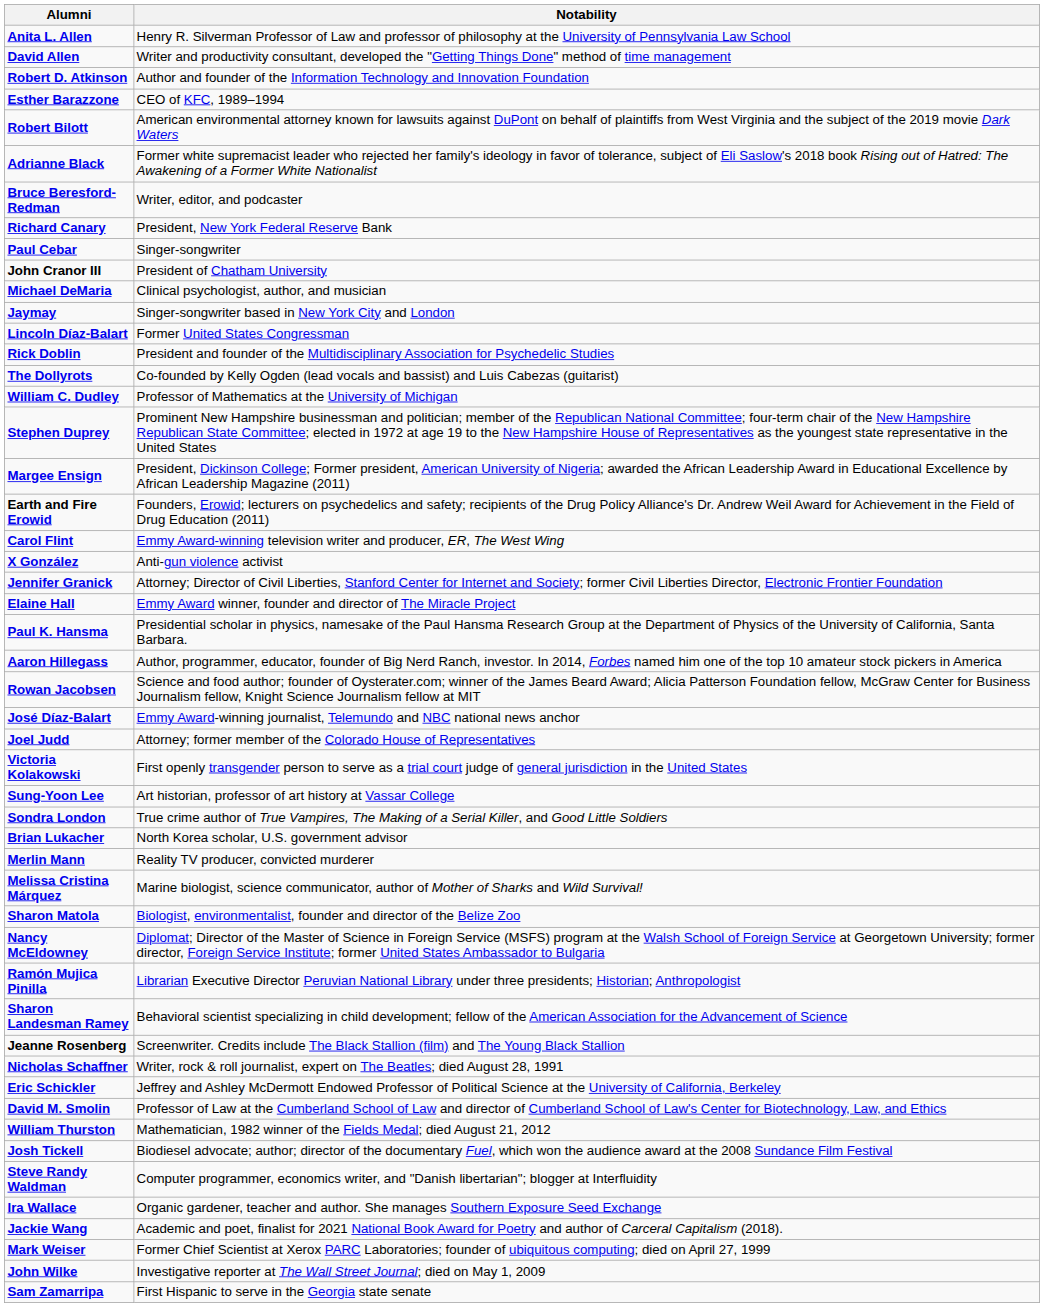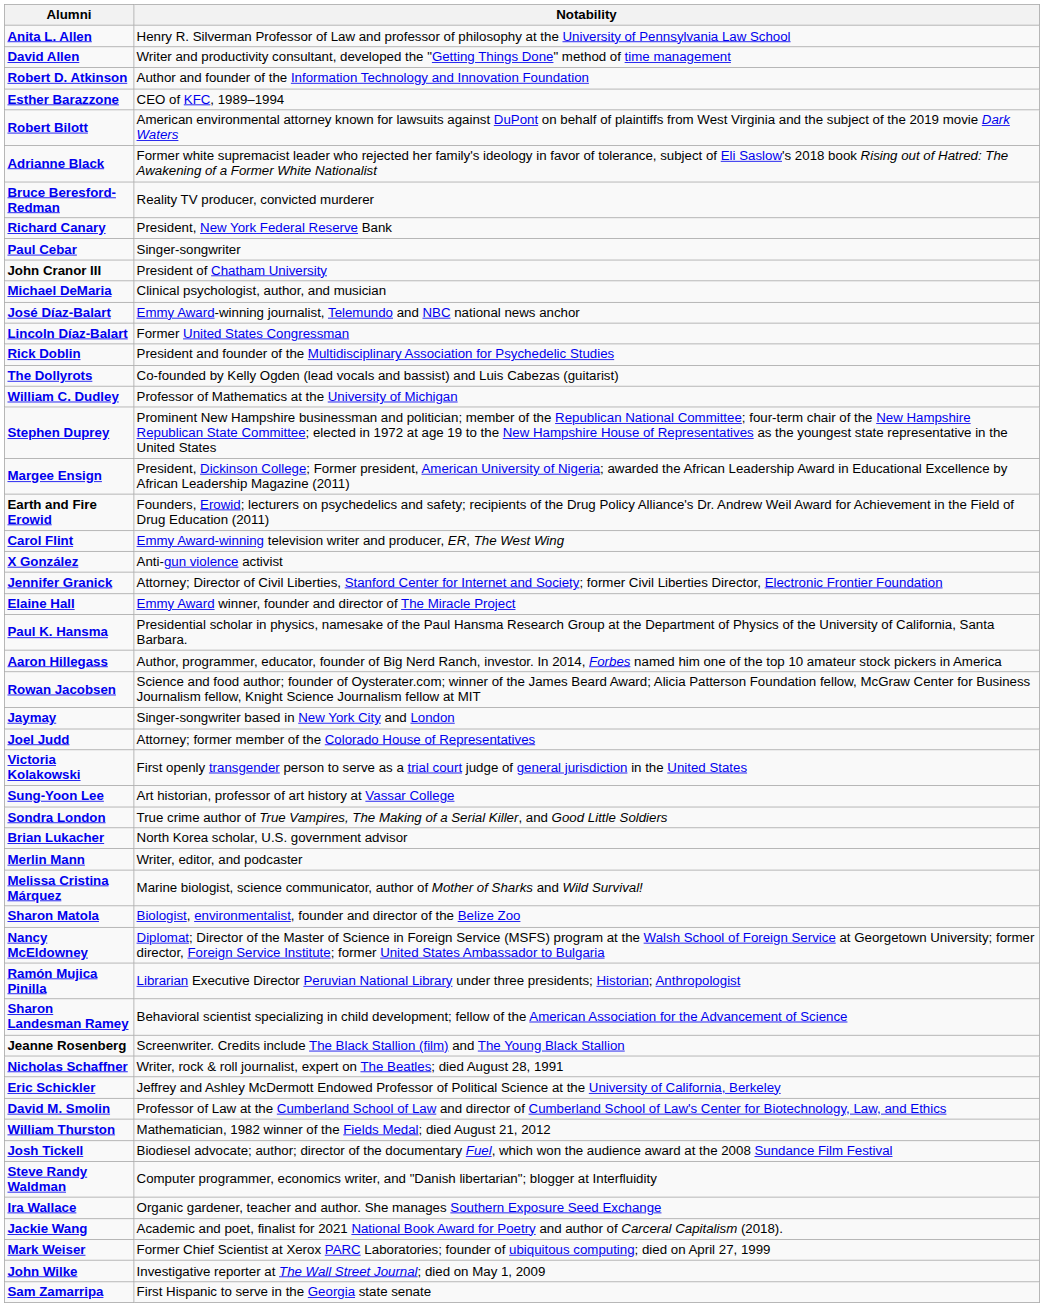Bruce Beresford-Redman | Notability: Writer, editor, and podcaster -> Reality TV producer, convicted murderer
rows swapped: José Díaz-Balart <-> Jaymay
Merlin Mann | Notability: Reality TV producer, convicted murderer -> Writer, editor, and podcaster
